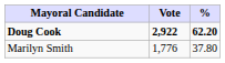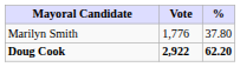rows swapped: Doug Cook <-> Marilyn Smith
